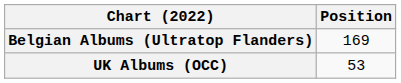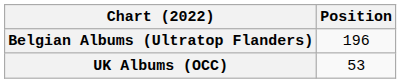Belgian Albums (Ultratop Flanders) | Position: 169 -> 196
